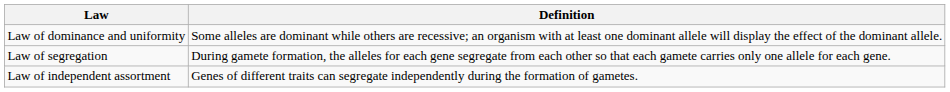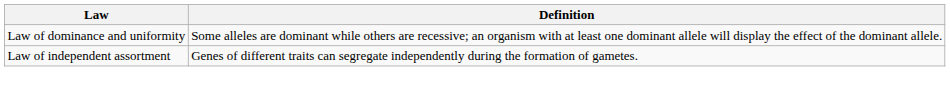- row: Law of segregation | During gamete formation, the alleles for each gene segregate from each other so that each gamete carries only one allele for each gene.
